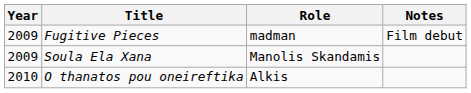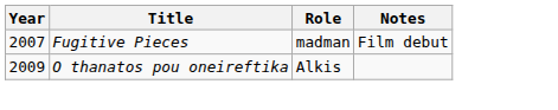Fugitive Pieces | Year: 2009 -> 2007
- row: 2009 | Soula Ela Xana | Manolis Skandamis
O thanatos pou oneireftika | Year: 2010 -> 2009
